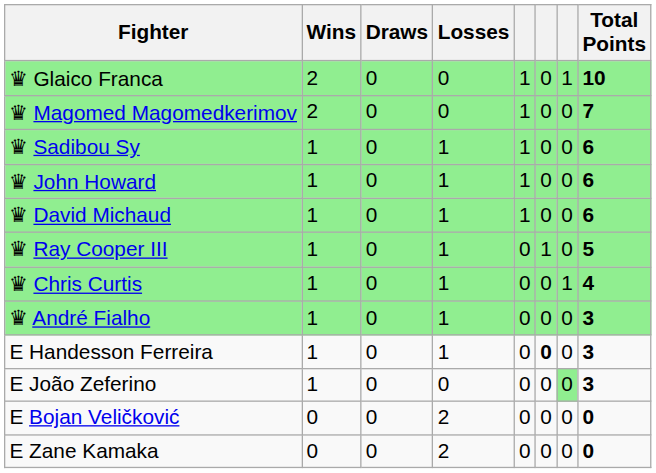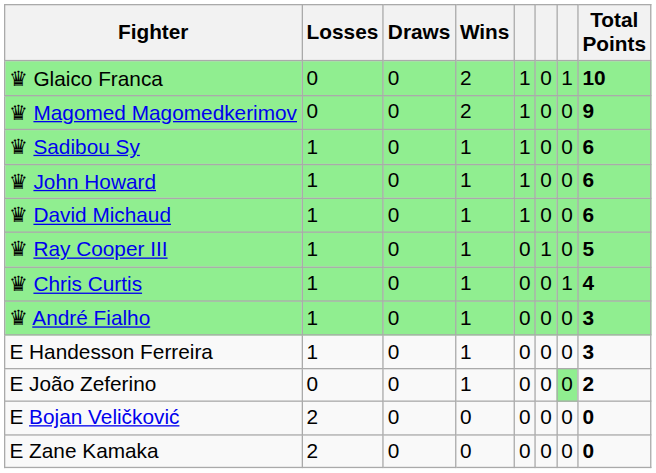columns swapped: Wins <-> Losses
♛ Magomed Magomedkerimov | Total Points: 7 -> 9
E Handesson Ferreira | column 6: bold -> normal
E João Zeferino | Total Points: 3 -> 2
